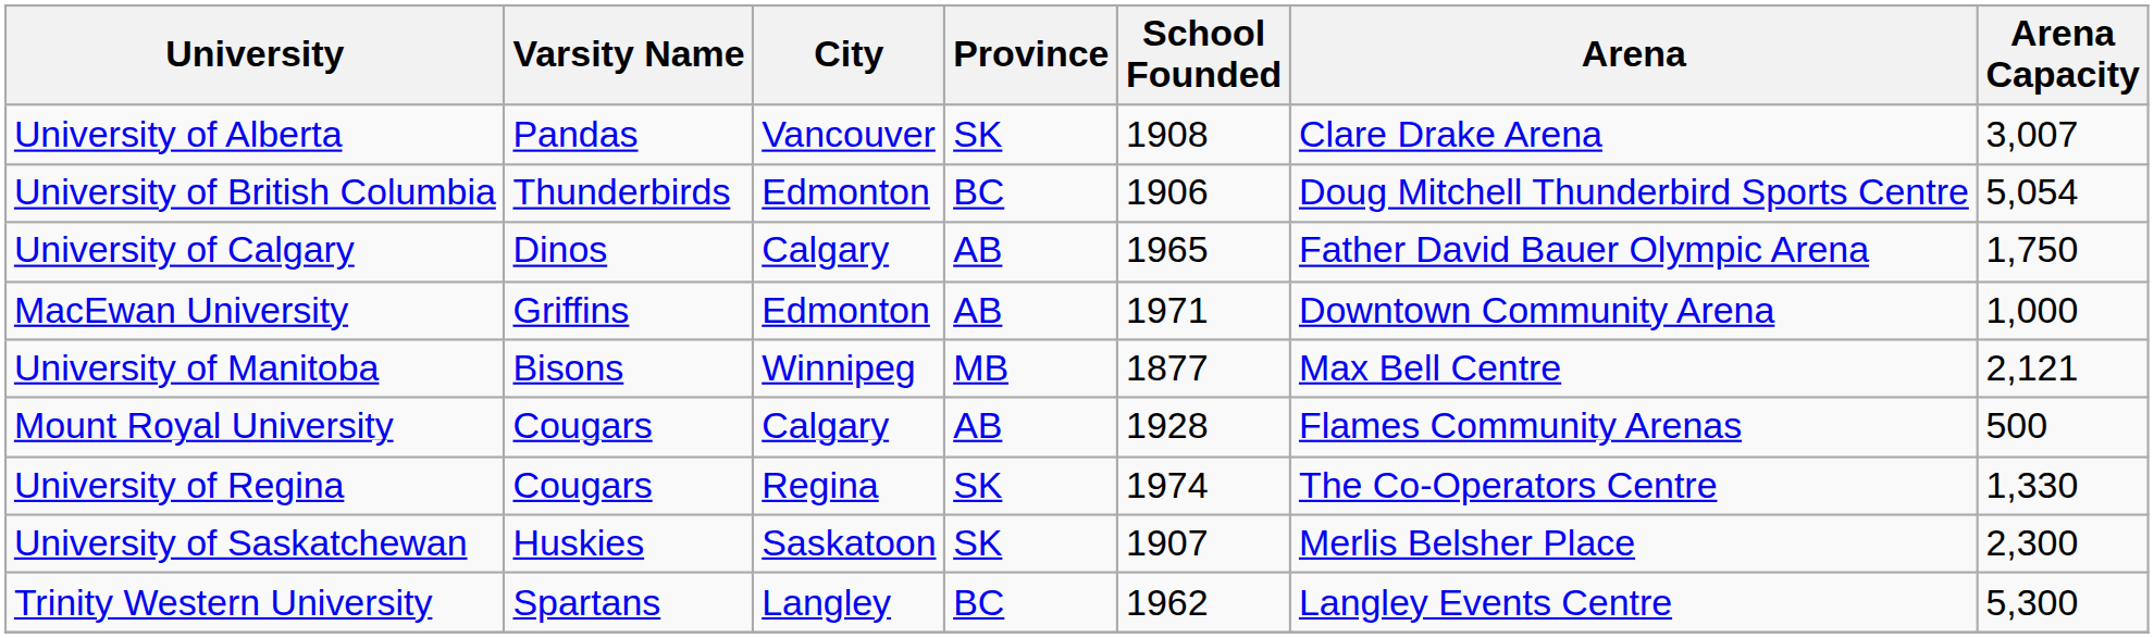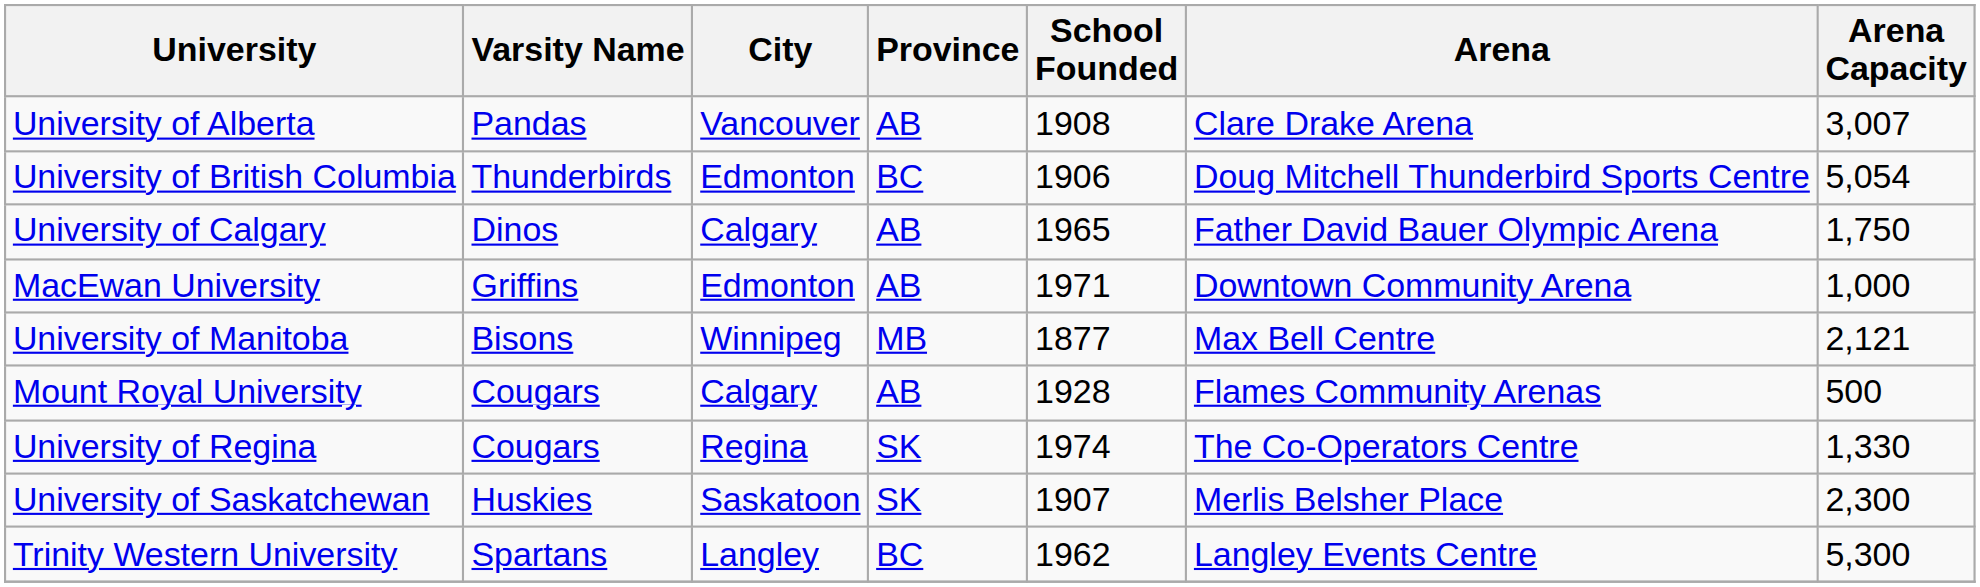University of Alberta | Province: SK -> AB
